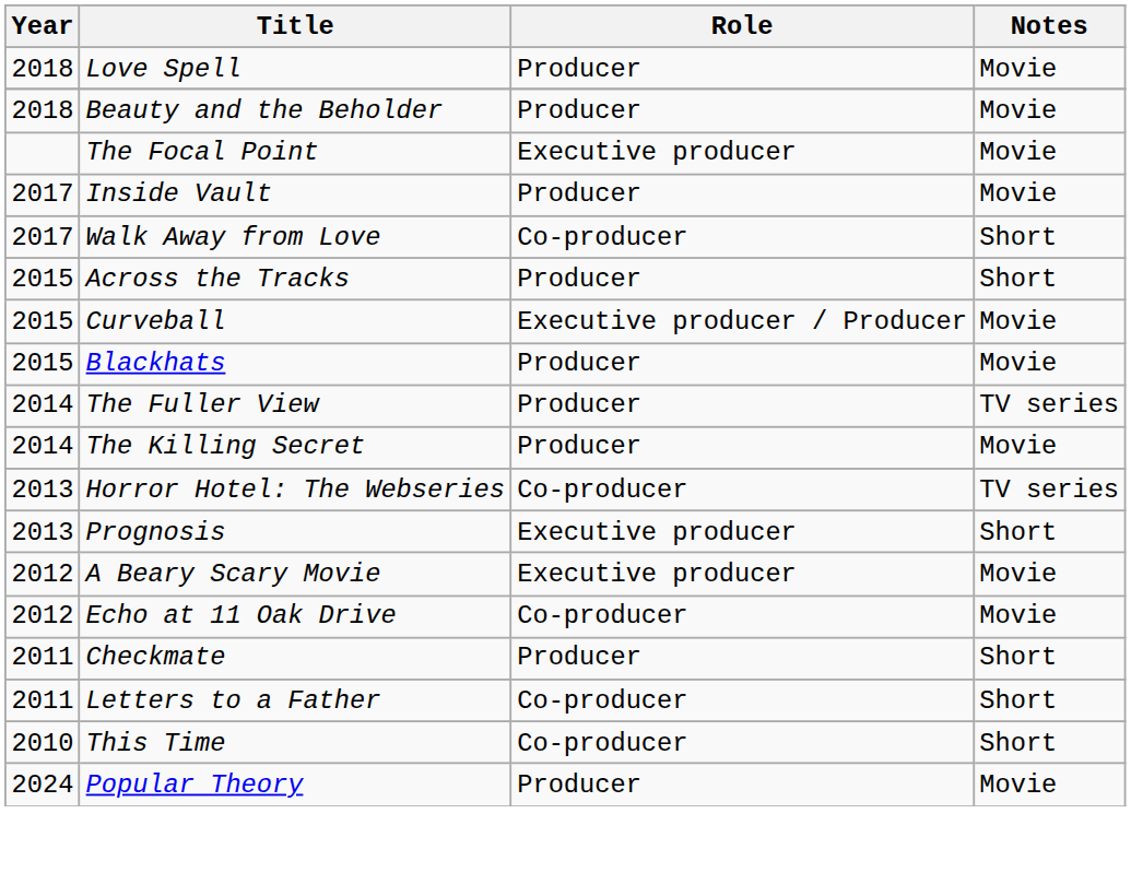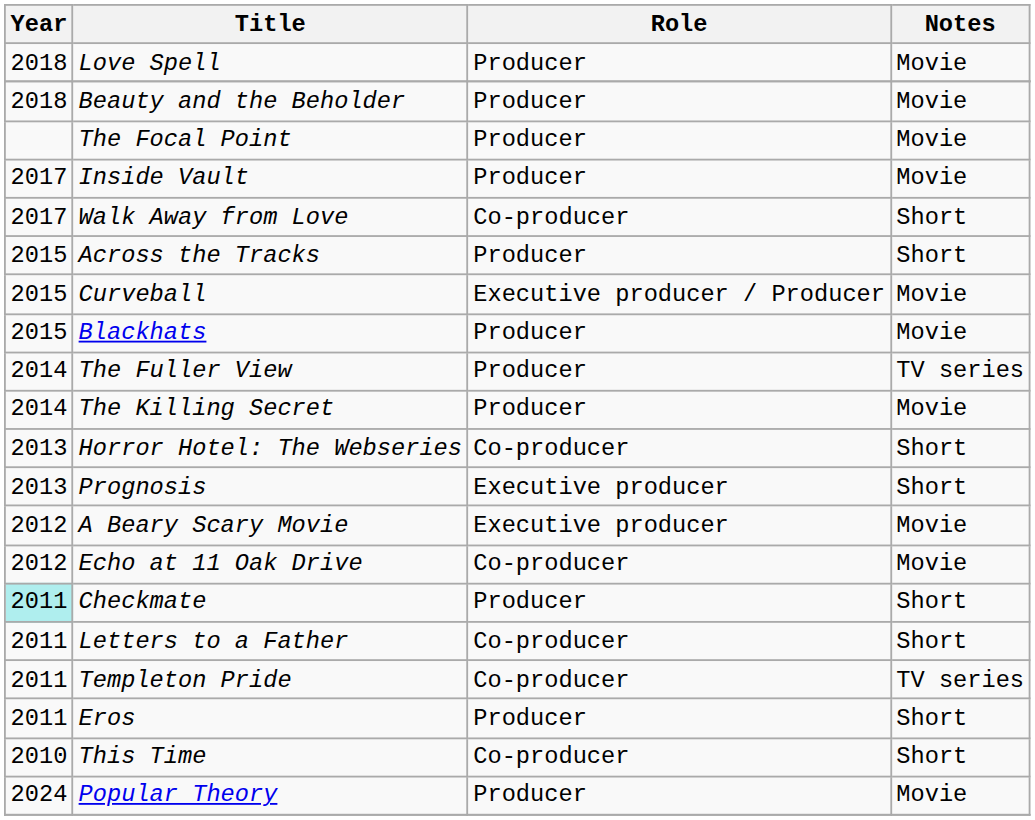The Focal Point | Role: Executive producer -> Producer
Horror Hotel: The Webseries | Notes: TV series -> Short
Checkmate | Year: no background -> paleturquoise background
+ row: 2011 | Templeton Pride | Co-producer | TV series
+ row: 2011 | Eros | Producer | Short
